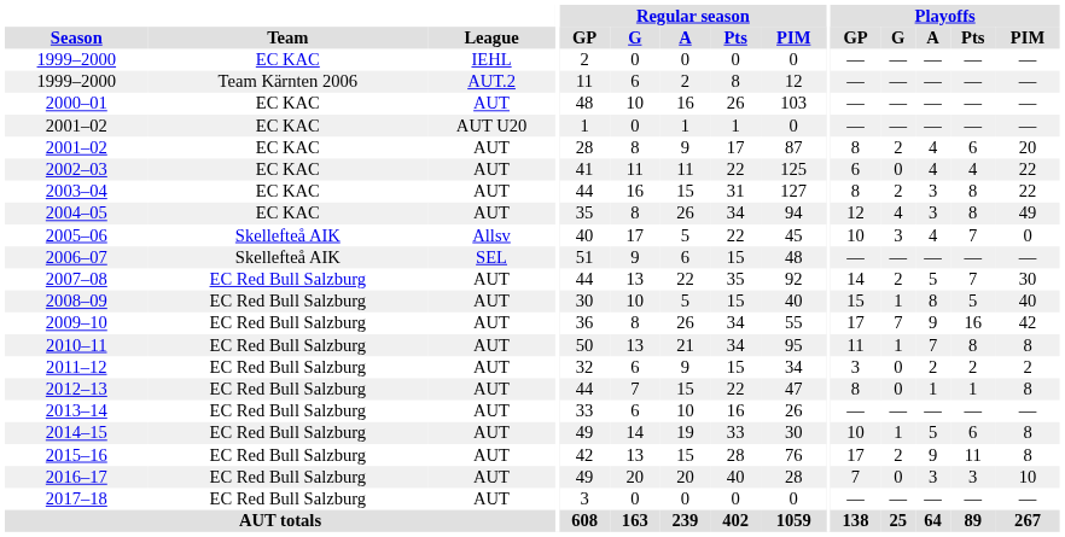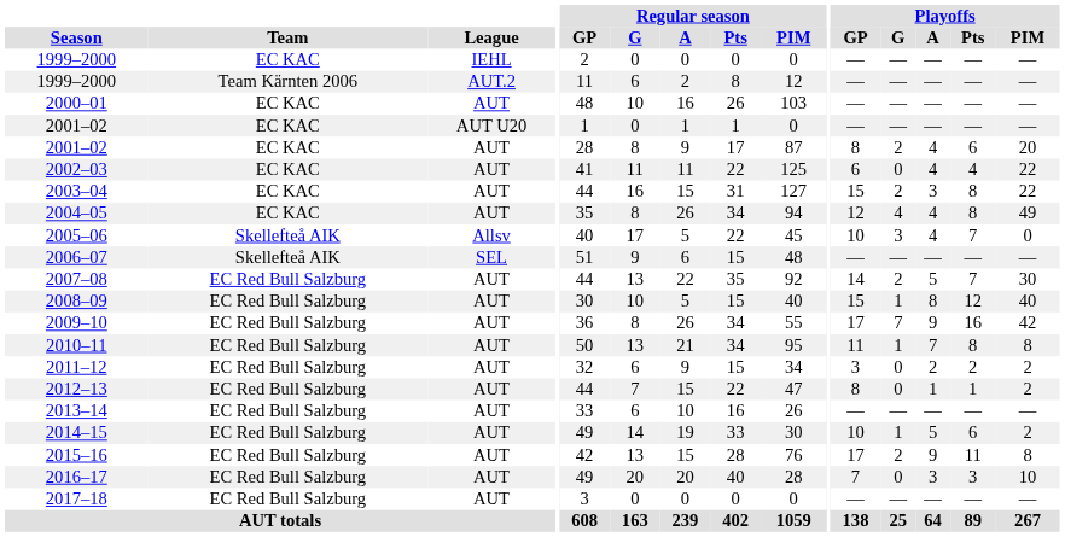2003–04 | Playoffs / GP: 8 -> 15
2004–05 | Playoffs / A: 3 -> 4
2008–09 | Playoffs / Pts: 5 -> 12
2012–13 | Playoffs / PIM: 8 -> 2
2014–15 | Playoffs / PIM: 8 -> 2
